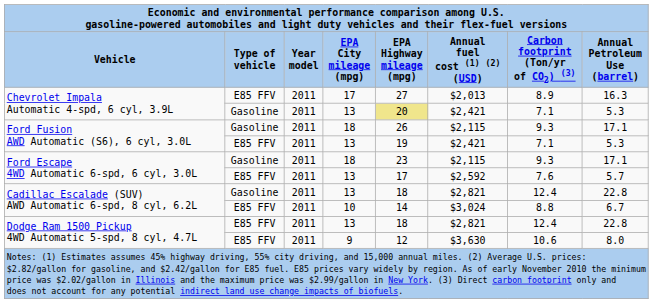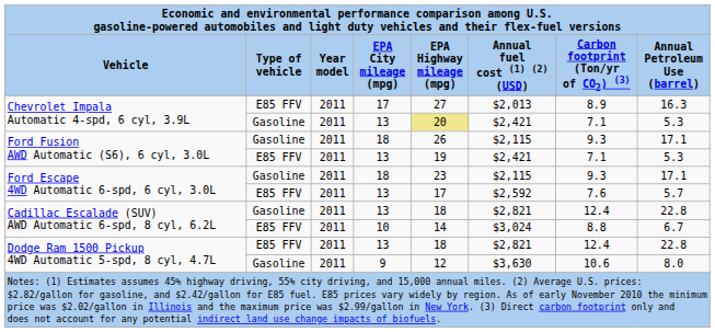Dodge Ram 1500 Pickup 4WD Automatic 5-spd, 8 cyl, 4.7L / 9 | Type of vehicle: E85 FFV -> Gasoline
